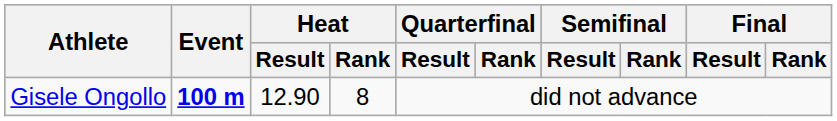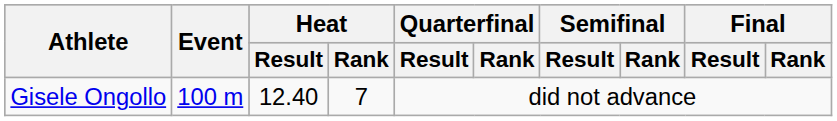Gisele Ongollo | Event: bold -> normal
Gisele Ongollo | Heat / Result: 12.90 -> 12.40
Gisele Ongollo | Heat / Rank: 8 -> 7
